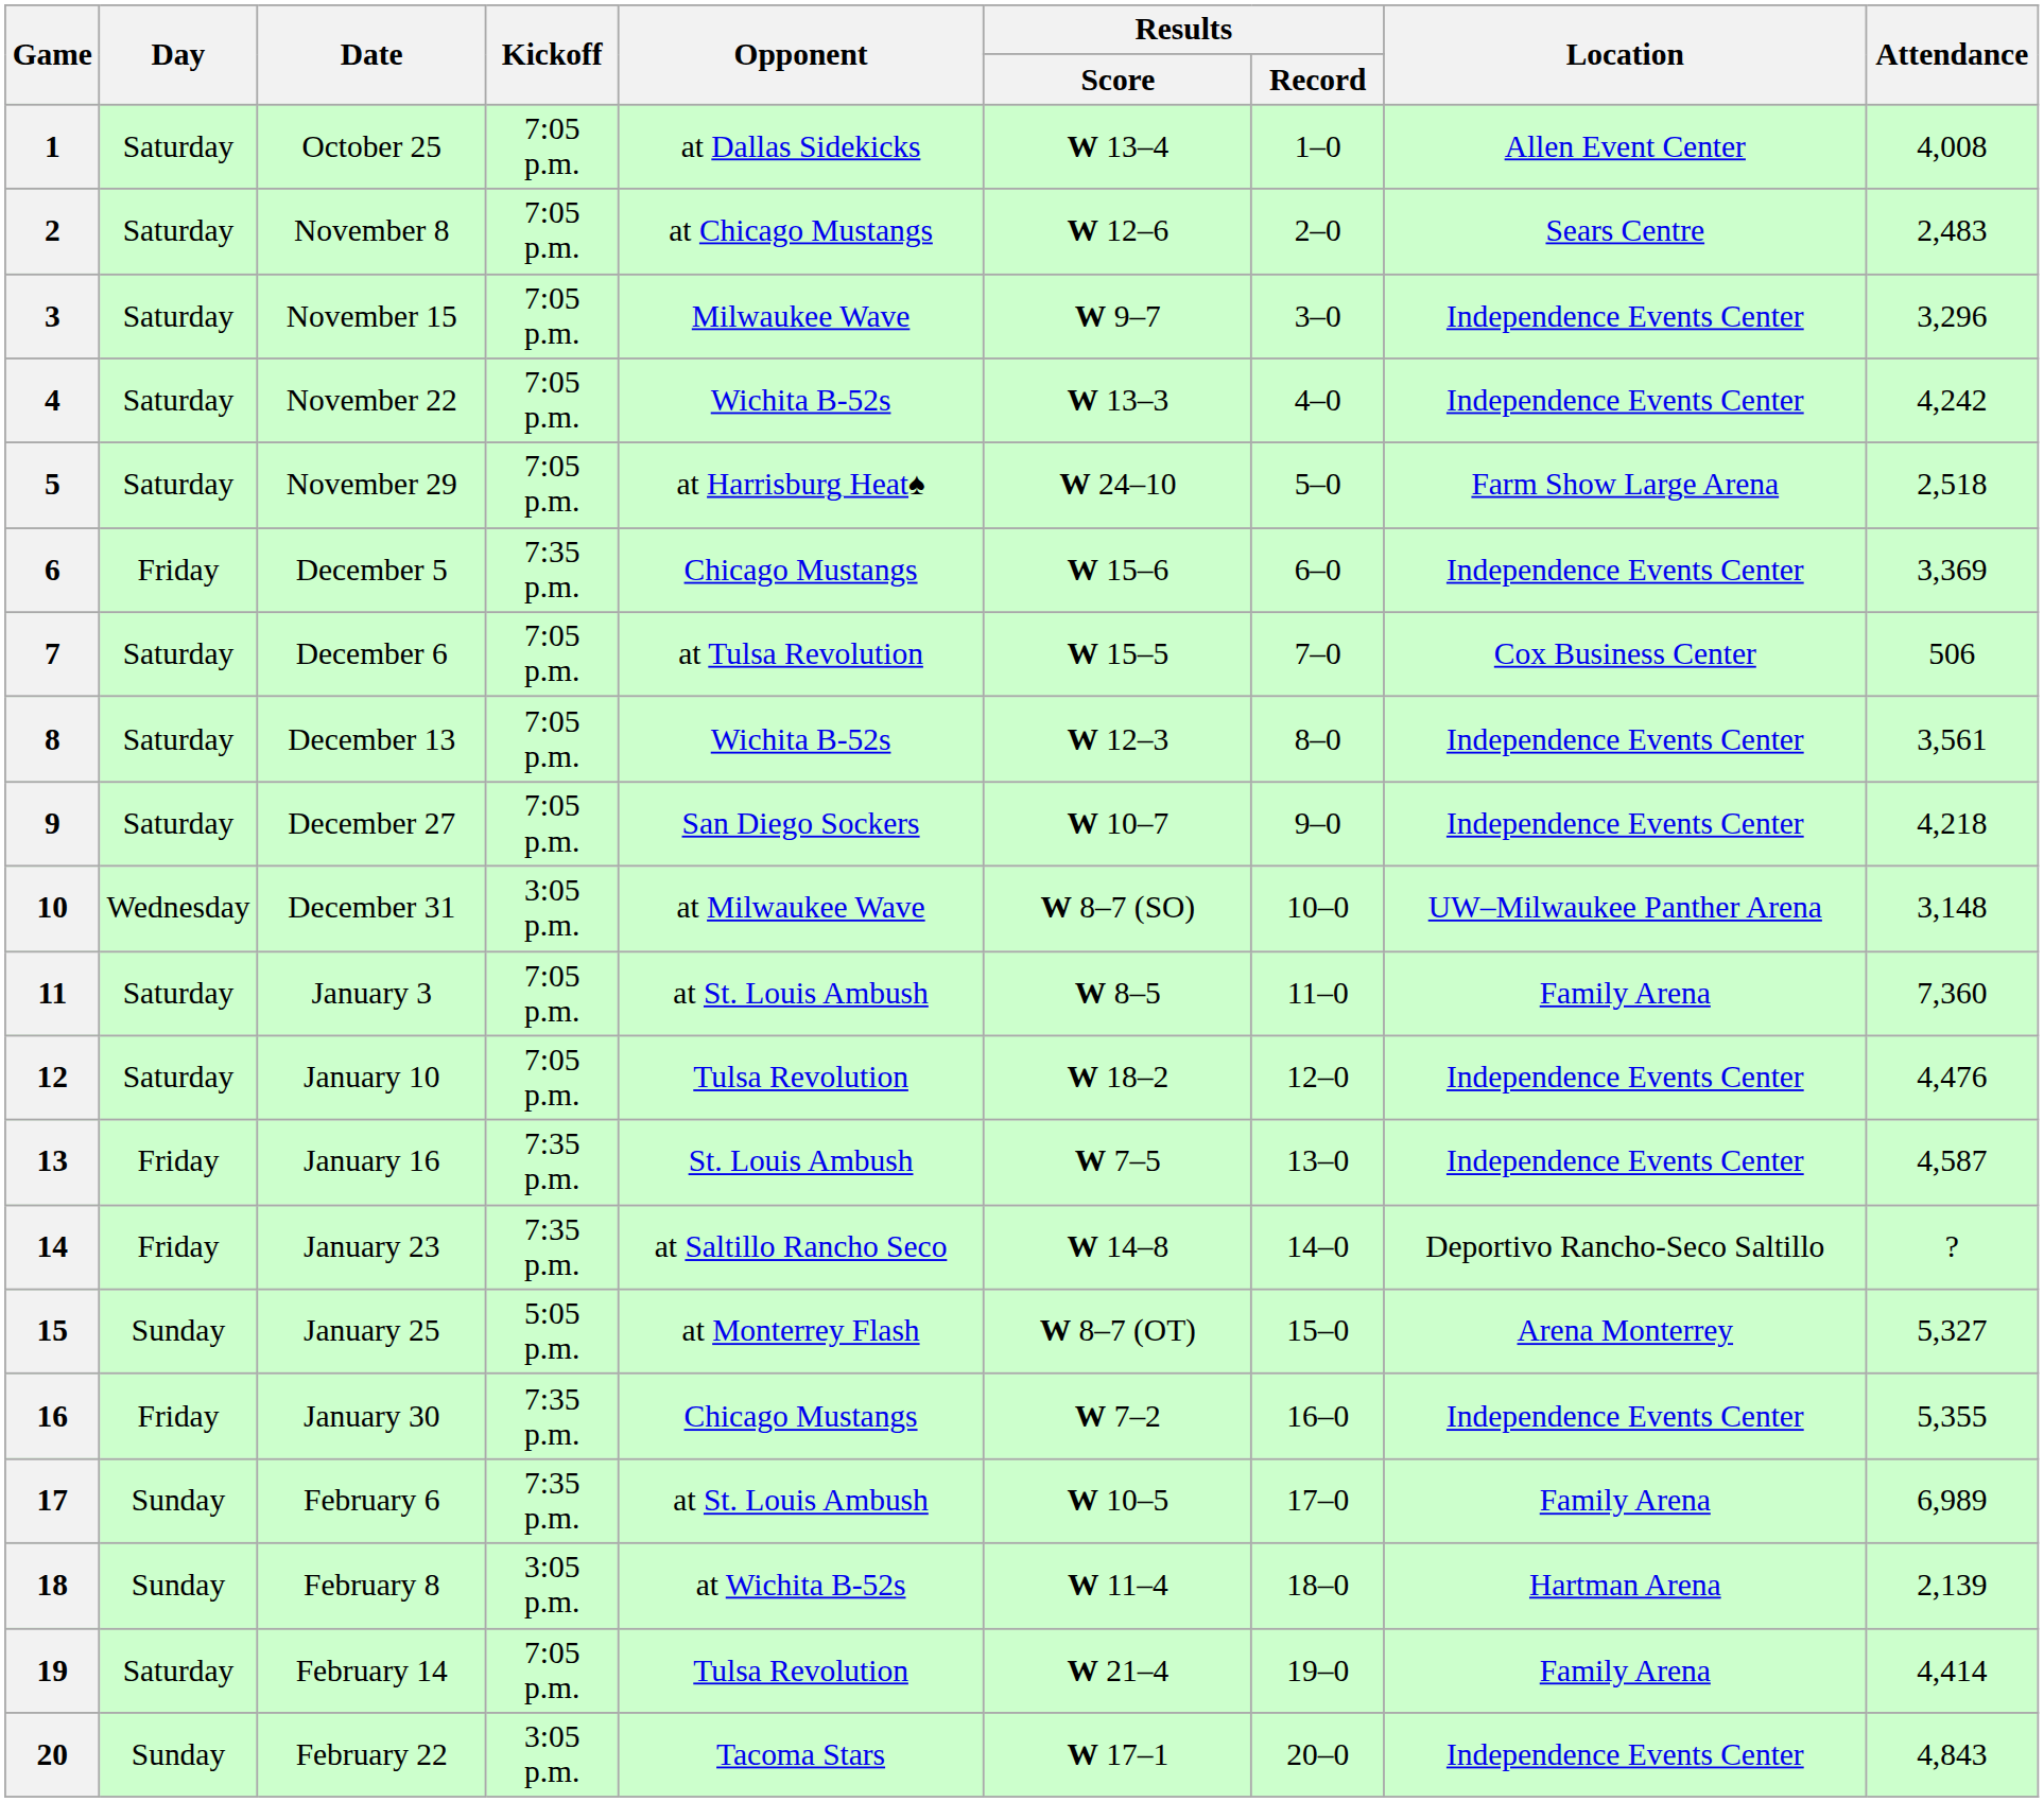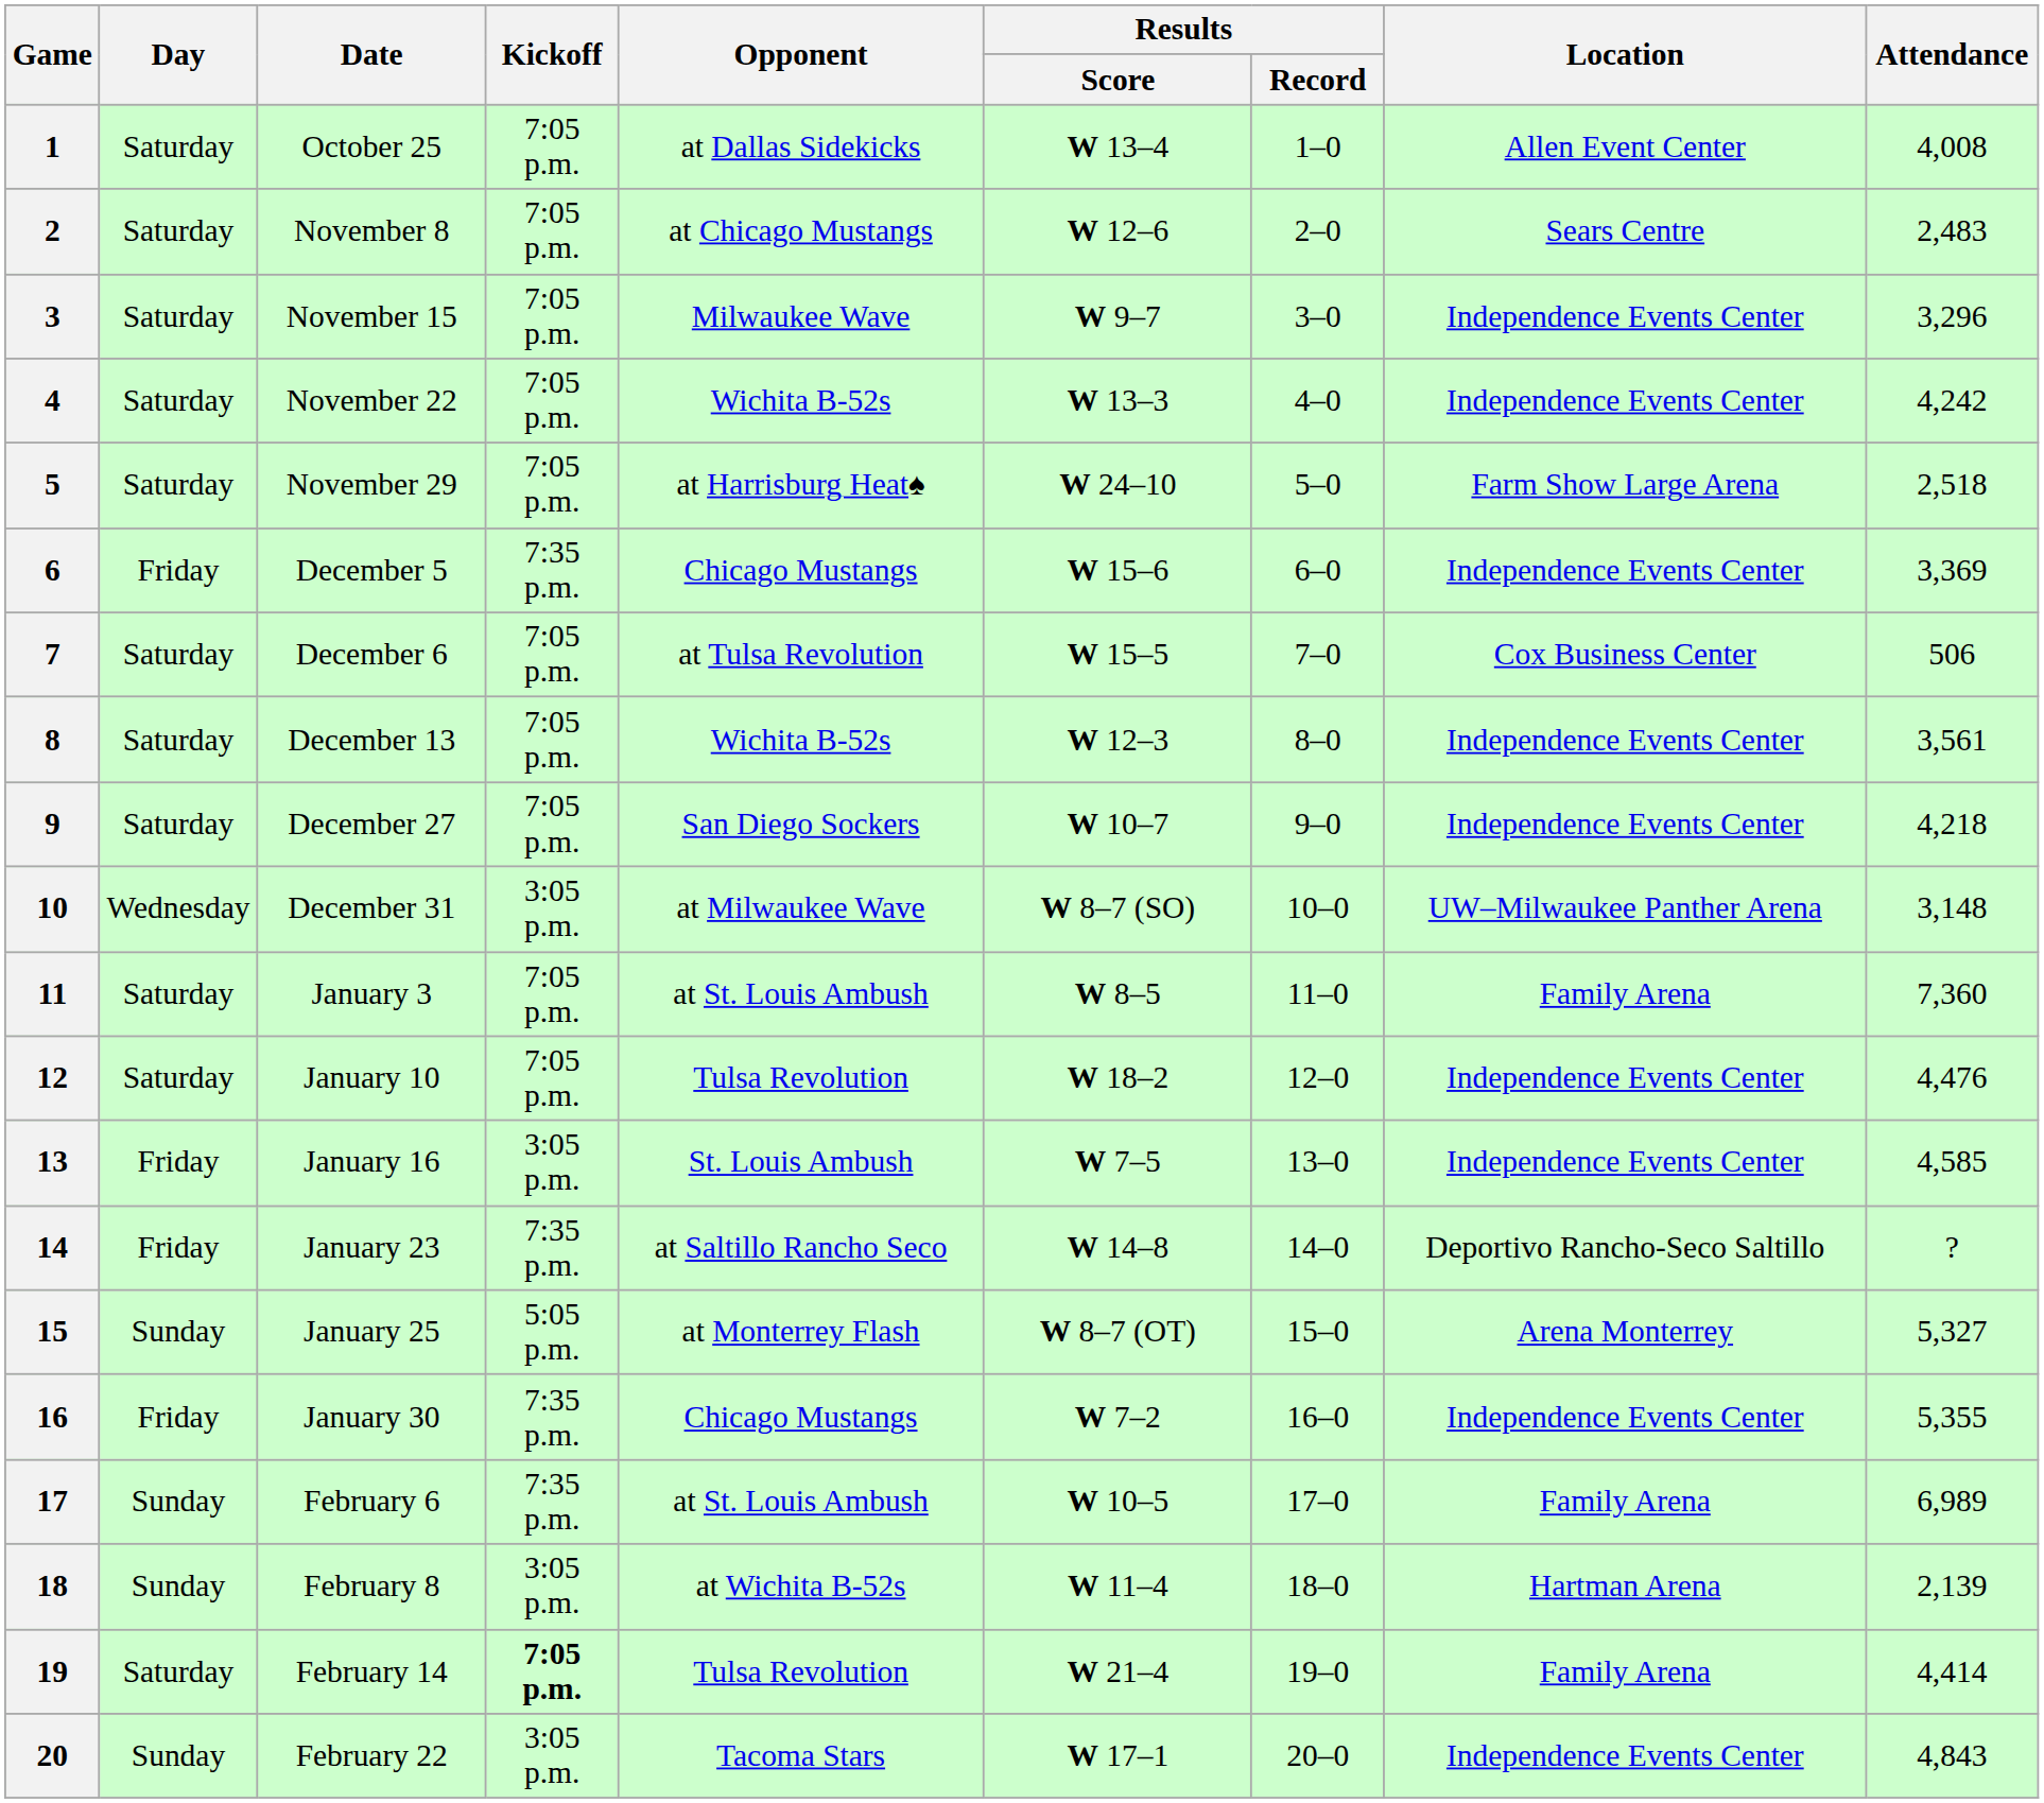13 | Kickoff: 7:35 p.m. -> 3:05 p.m.
13 | Attendance: 4,587 -> 4,585
19 | Kickoff: normal -> bold
